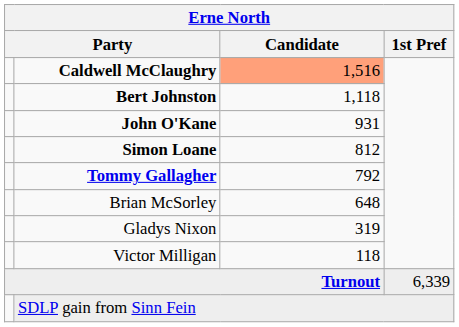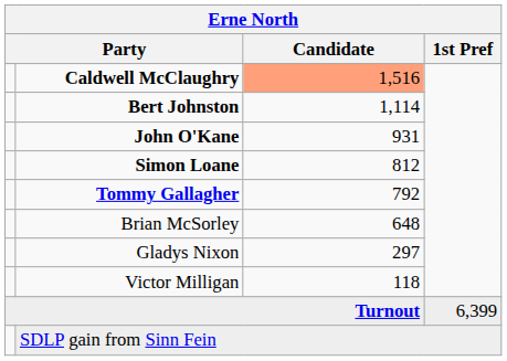Bert Johnston | Candidate: 1,118 -> 1,114
Gladys Nixon | Candidate: 319 -> 297
Turnout | 1st Pref: 6,339 -> 6,399
